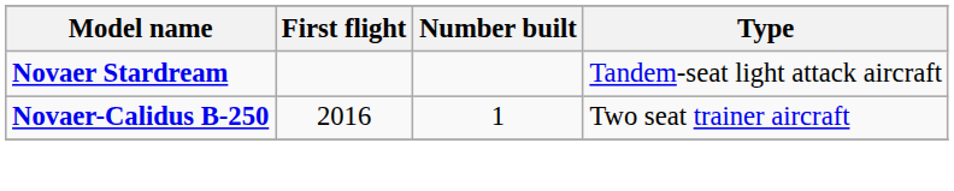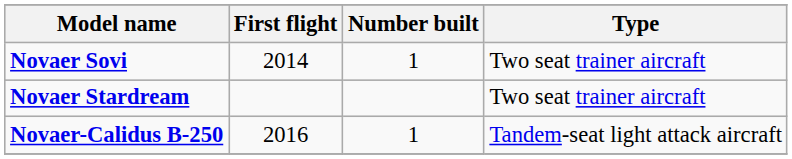+ row: Novaer Sovi | 2014 | 1 | Two seat trainer aircraft
Novaer Stardream | Type: Tandem-seat light attack aircraft -> Two seat trainer aircraft
Novaer-Calidus B-250 | Type: Two seat trainer aircraft -> Tandem-seat light attack aircraft
